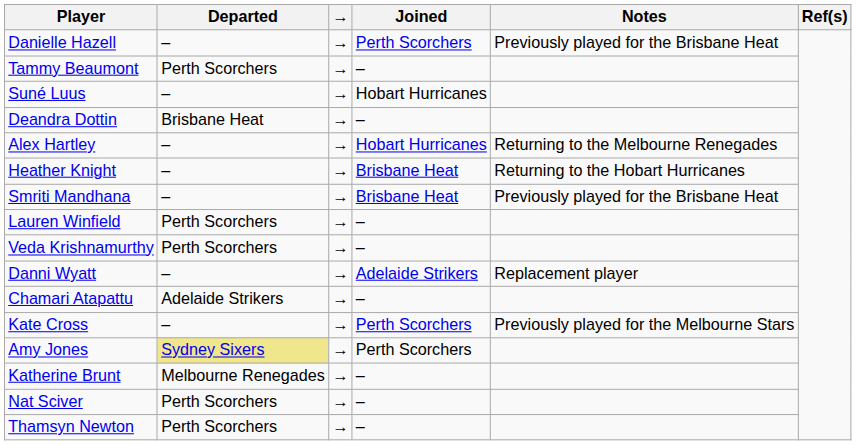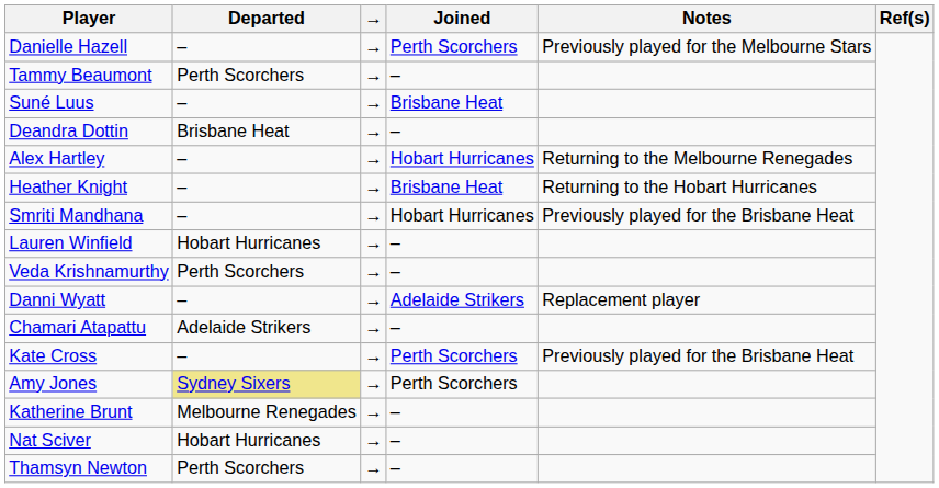Danielle Hazell | Notes: Previously played for the Brisbane Heat -> Previously played for the Melbourne Stars
Suné Luus | Joined: Hobart Hurricanes -> Brisbane Heat
Smriti Mandhana | Joined: Brisbane Heat -> Hobart Hurricanes
Lauren Winfield | Departed: Perth Scorchers -> Hobart Hurricanes
Kate Cross | Notes: Previously played for the Melbourne Stars -> Previously played for the Brisbane Heat
Nat Sciver | Departed: Perth Scorchers -> Hobart Hurricanes
